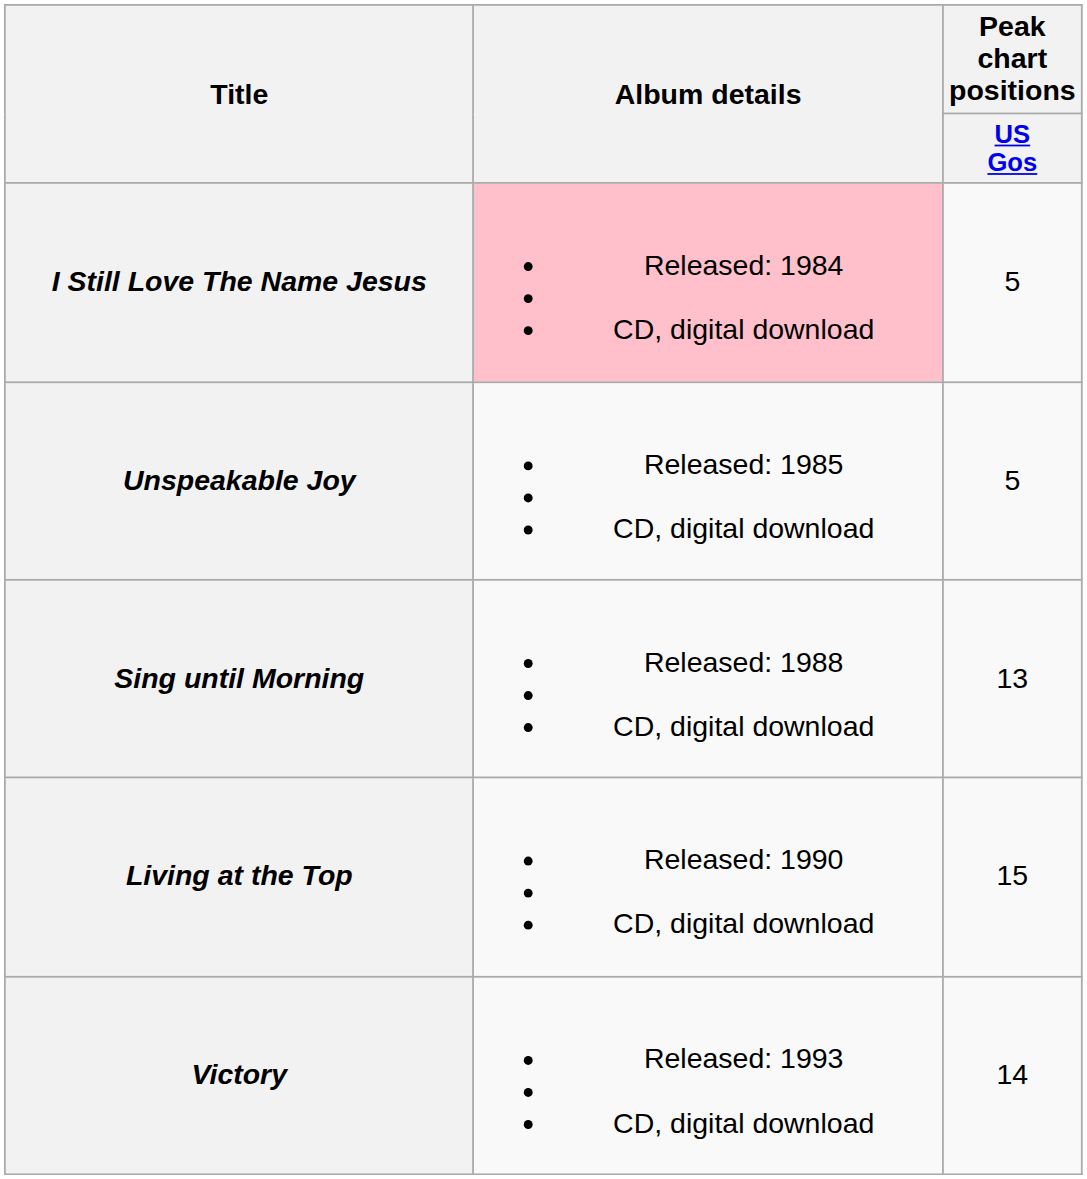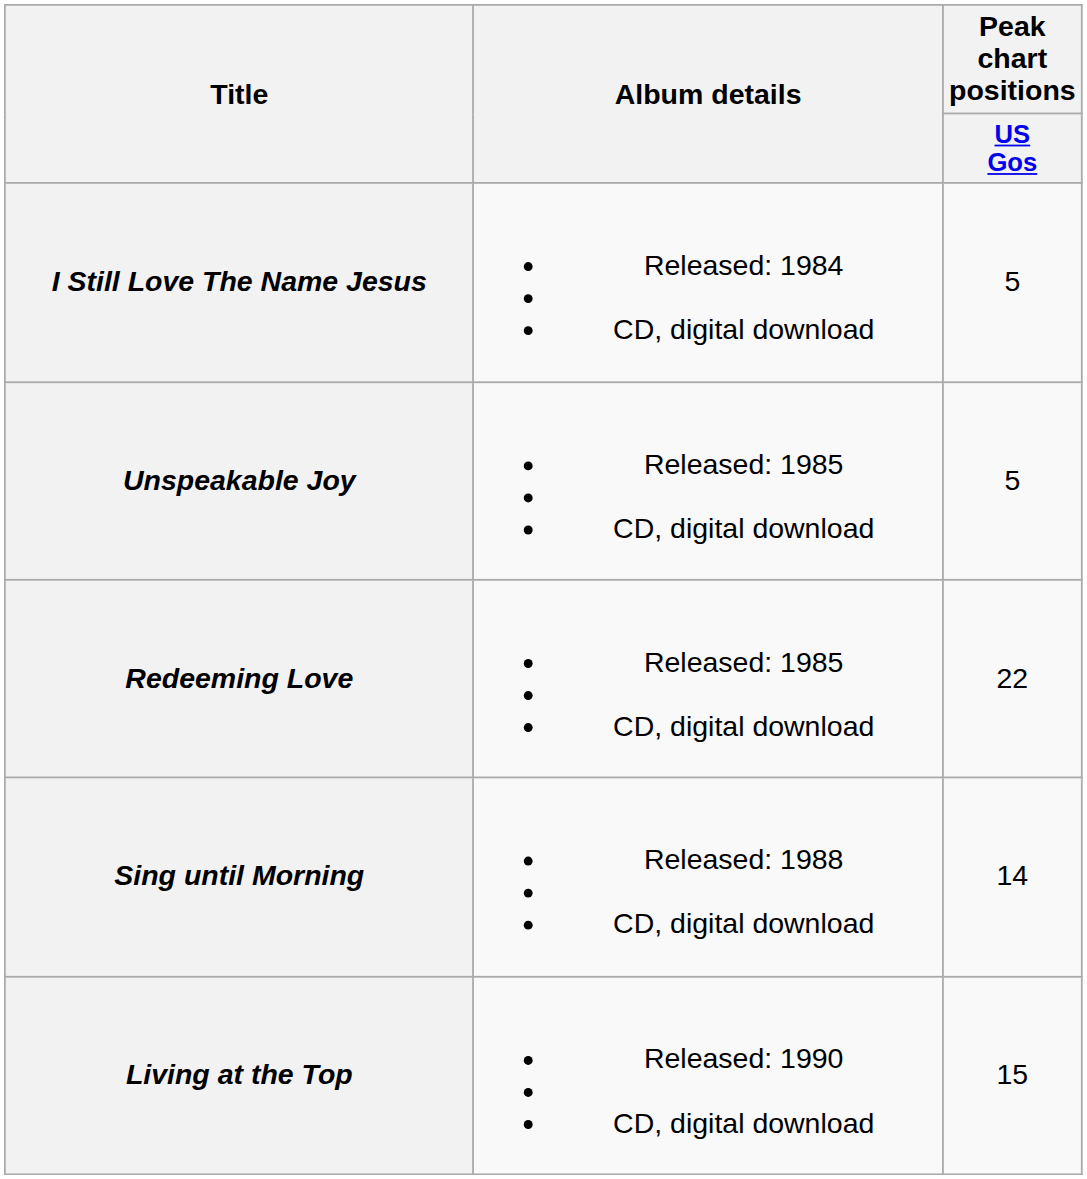I Still Love The Name Jesus | Album details: pink background -> no background
+ row: Redeeming Love | Released: 1985 CD, digital download | 22
Sing until Morning | Peak chart positions / US Gos: 13 -> 14
- row: Victory | Released: 1993 CD, digital download | 14
